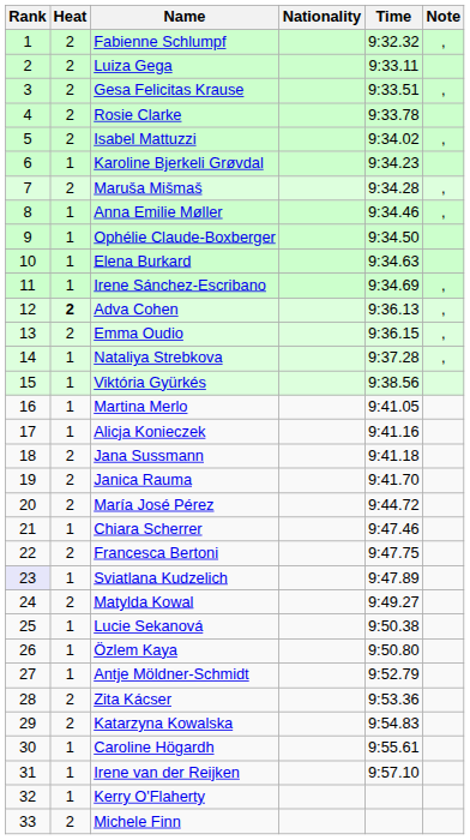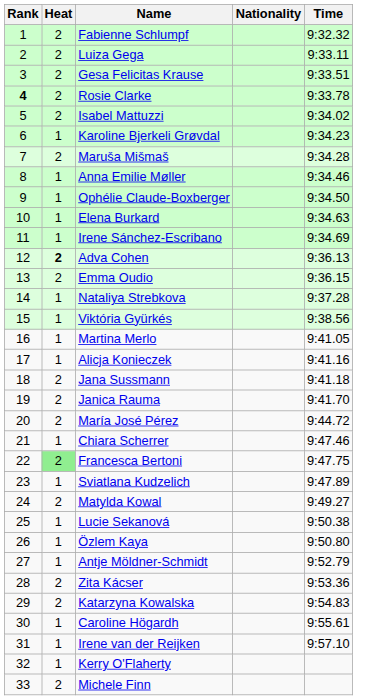- column: Note | , | , | , | , | , | , | , | , | ,
Rosie Clarke | Rank: normal -> bold
Francesca Bertoni | Heat: no background -> lightgreen background
Sviatlana Kudzelich | Rank: lavender background -> no background
